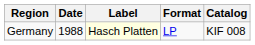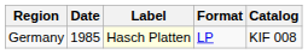Germany | Date: 1988 -> 1985
